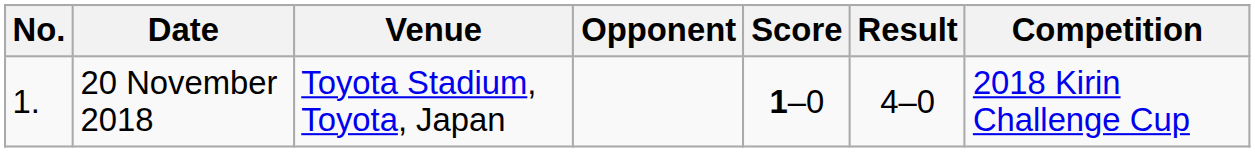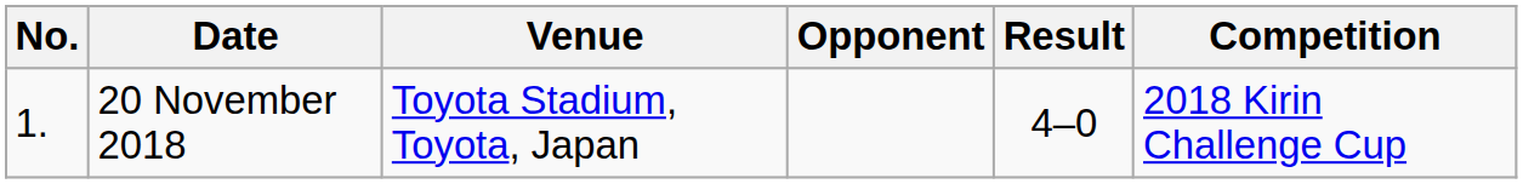- column: Score | 1–0
